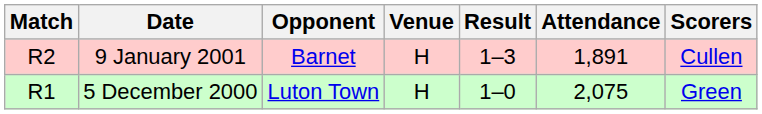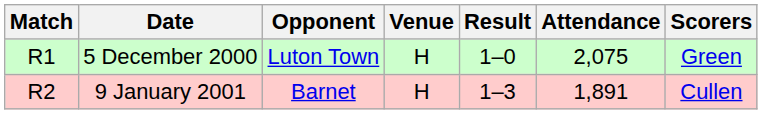rows swapped: 5 December 2000 <-> 9 January 2001
